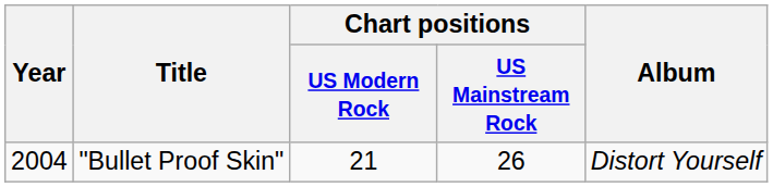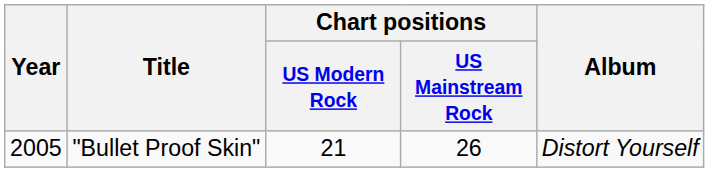"Bullet Proof Skin" | Year: 2004 -> 2005
